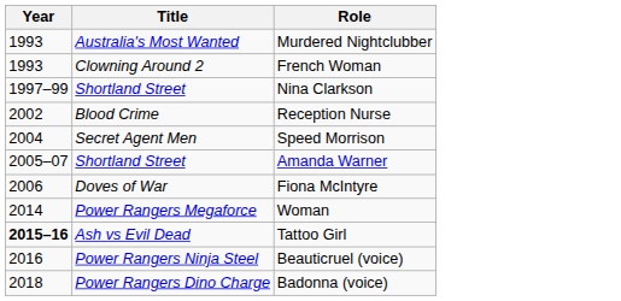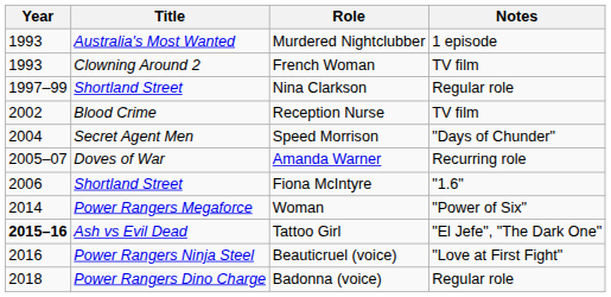+ column: Notes | 1 episode | TV film | Regular role | TV film | "Days of Chunder" | Recurring role | "1.6" | "Power of Six" | "El Jefe", "The Dark One" | "Love at First Fight" | Regular role
Amanda Warner | Title: Shortland Street -> Doves of War
Fiona McIntyre | Title: Doves of War -> Shortland Street
